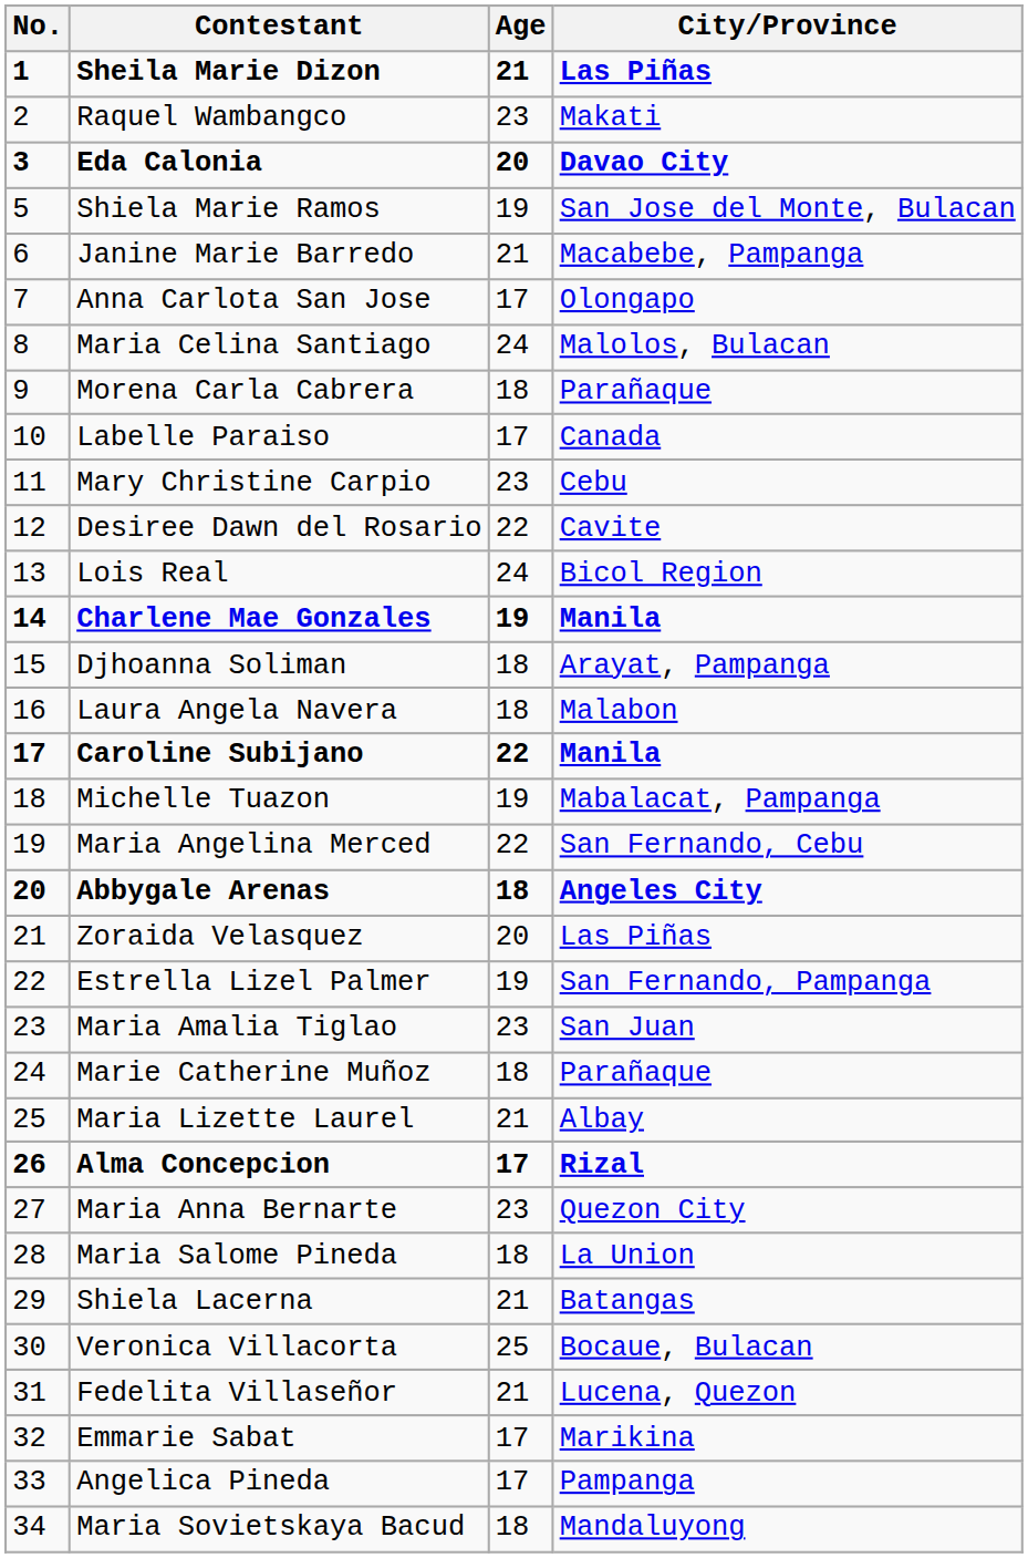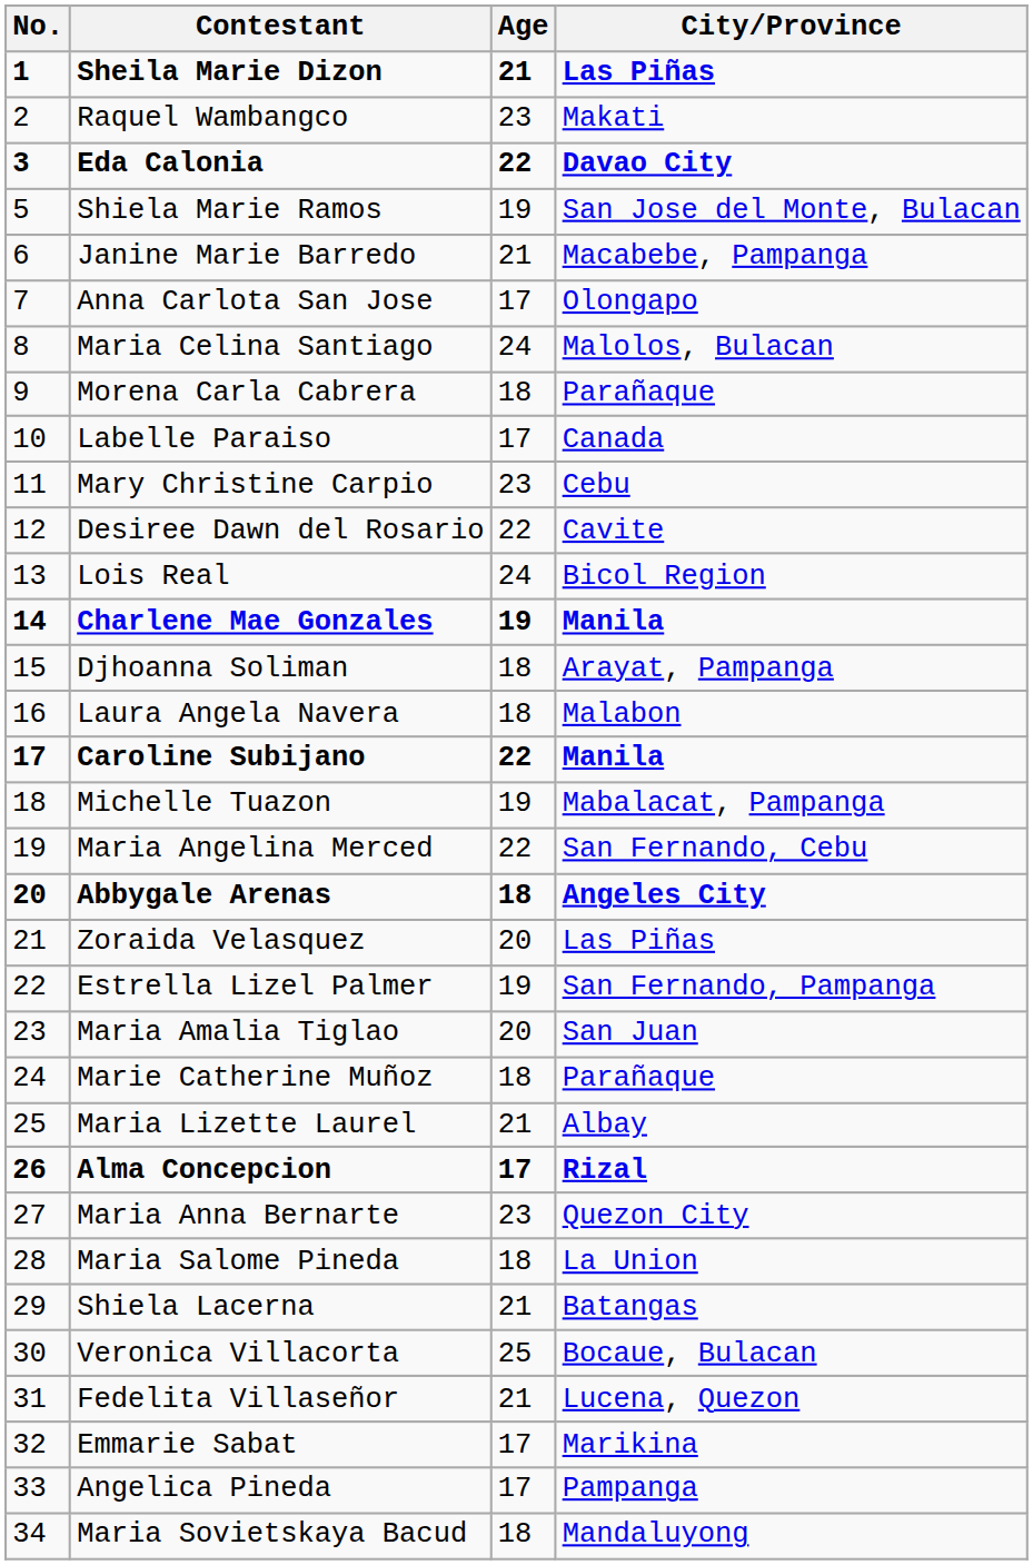Eda Calonia | Age: 20 -> 22
Maria Amalia Tiglao | Age: 23 -> 20
